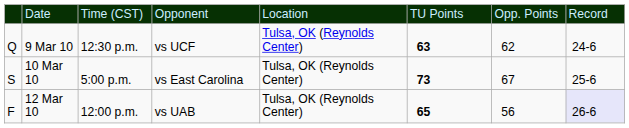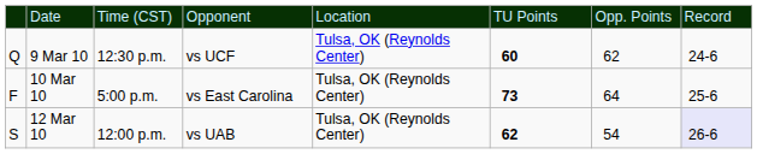9 Mar 10 | column 6: 63 -> 60
10 Mar 10 | column 1: S -> F
10 Mar 10 | column 7: 67 -> 64
12 Mar 10 | column 1: F -> S
12 Mar 10 | column 6: 65 -> 62
12 Mar 10 | column 7: 56 -> 54
